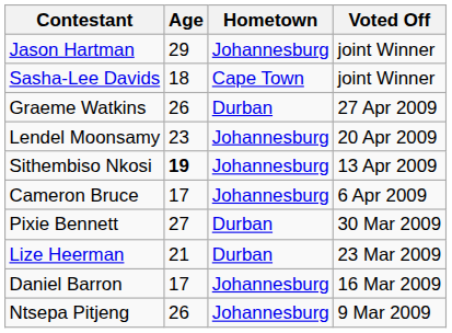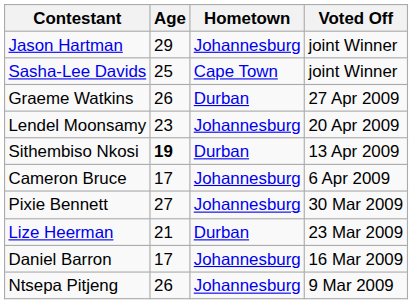Sasha-Lee Davids | Age: 18 -> 25
Sithembiso Nkosi | Hometown: Johannesburg -> Durban
Pixie Bennett | Hometown: Durban -> Johannesburg
